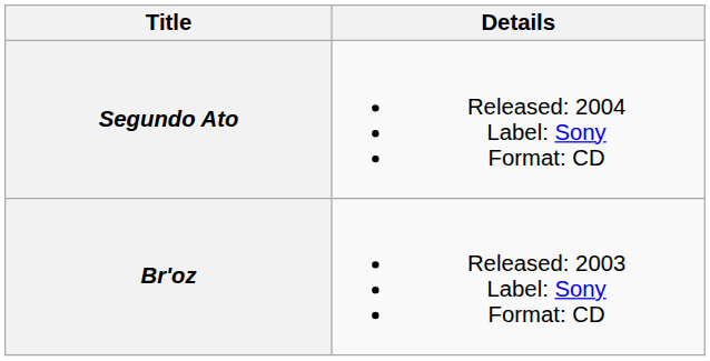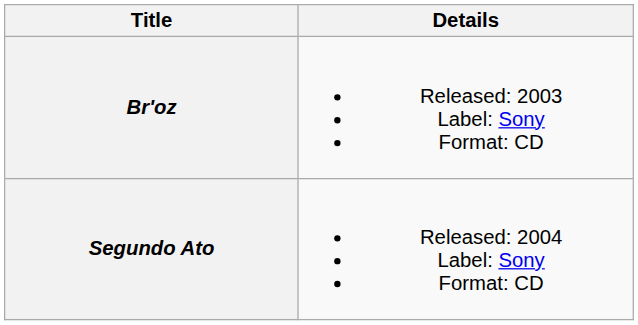rows swapped: Br'oz <-> Segundo Ato
